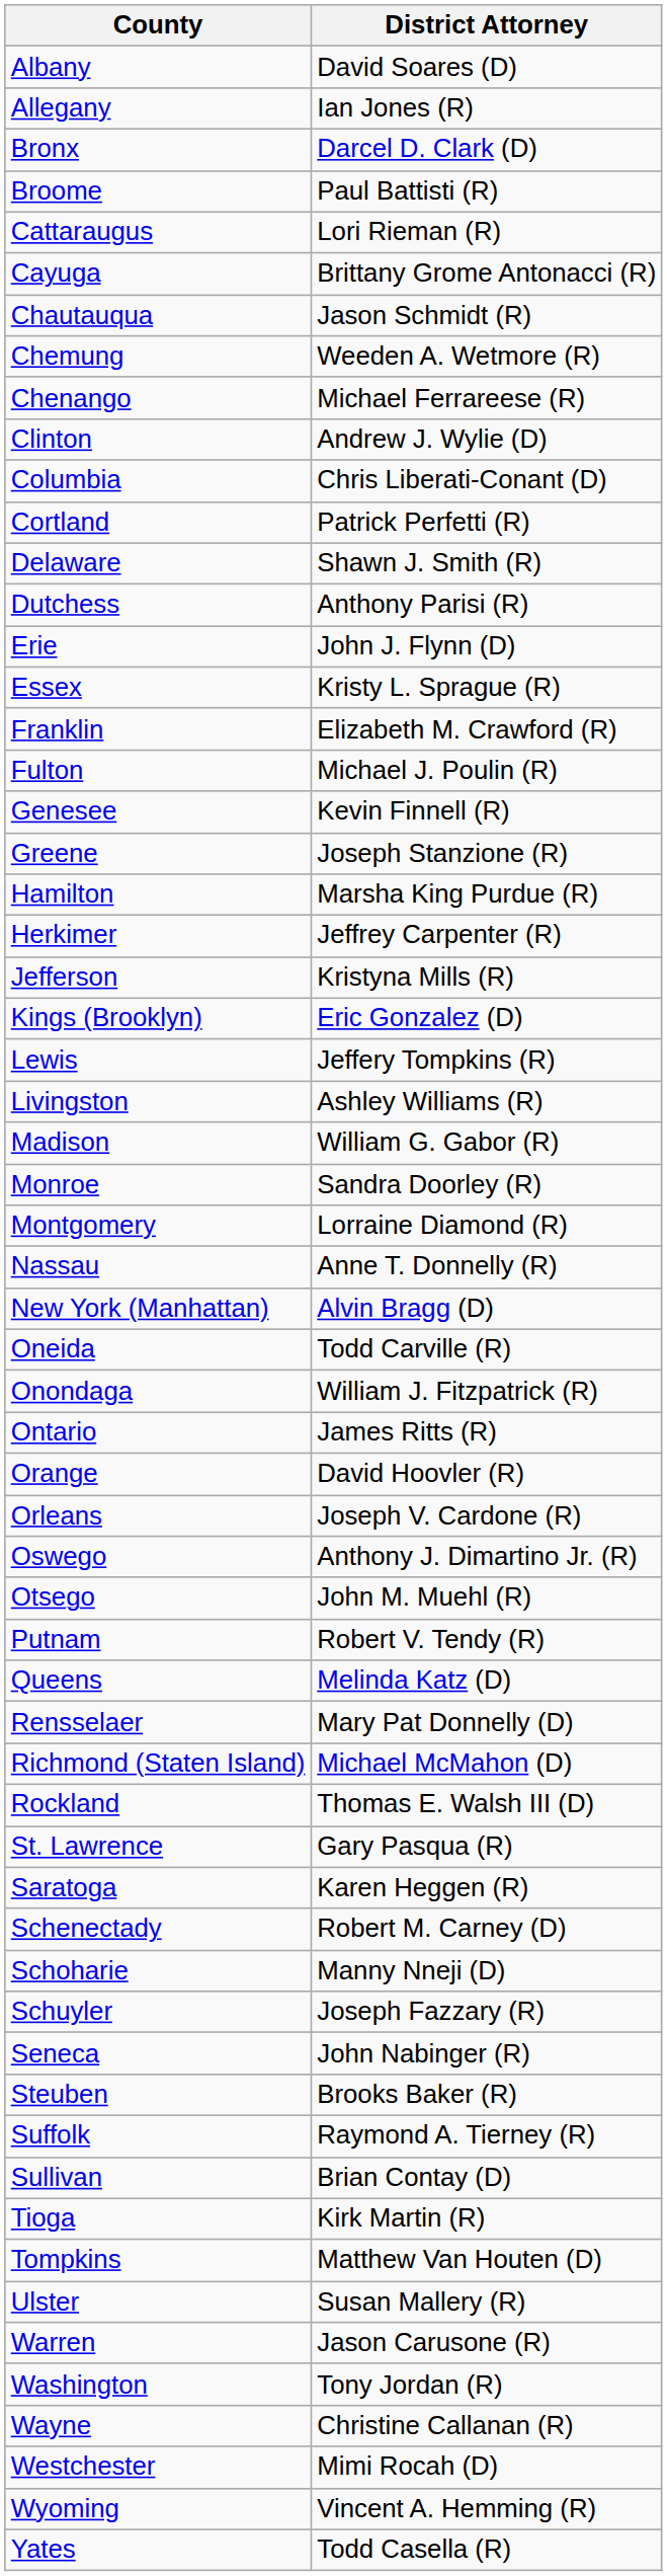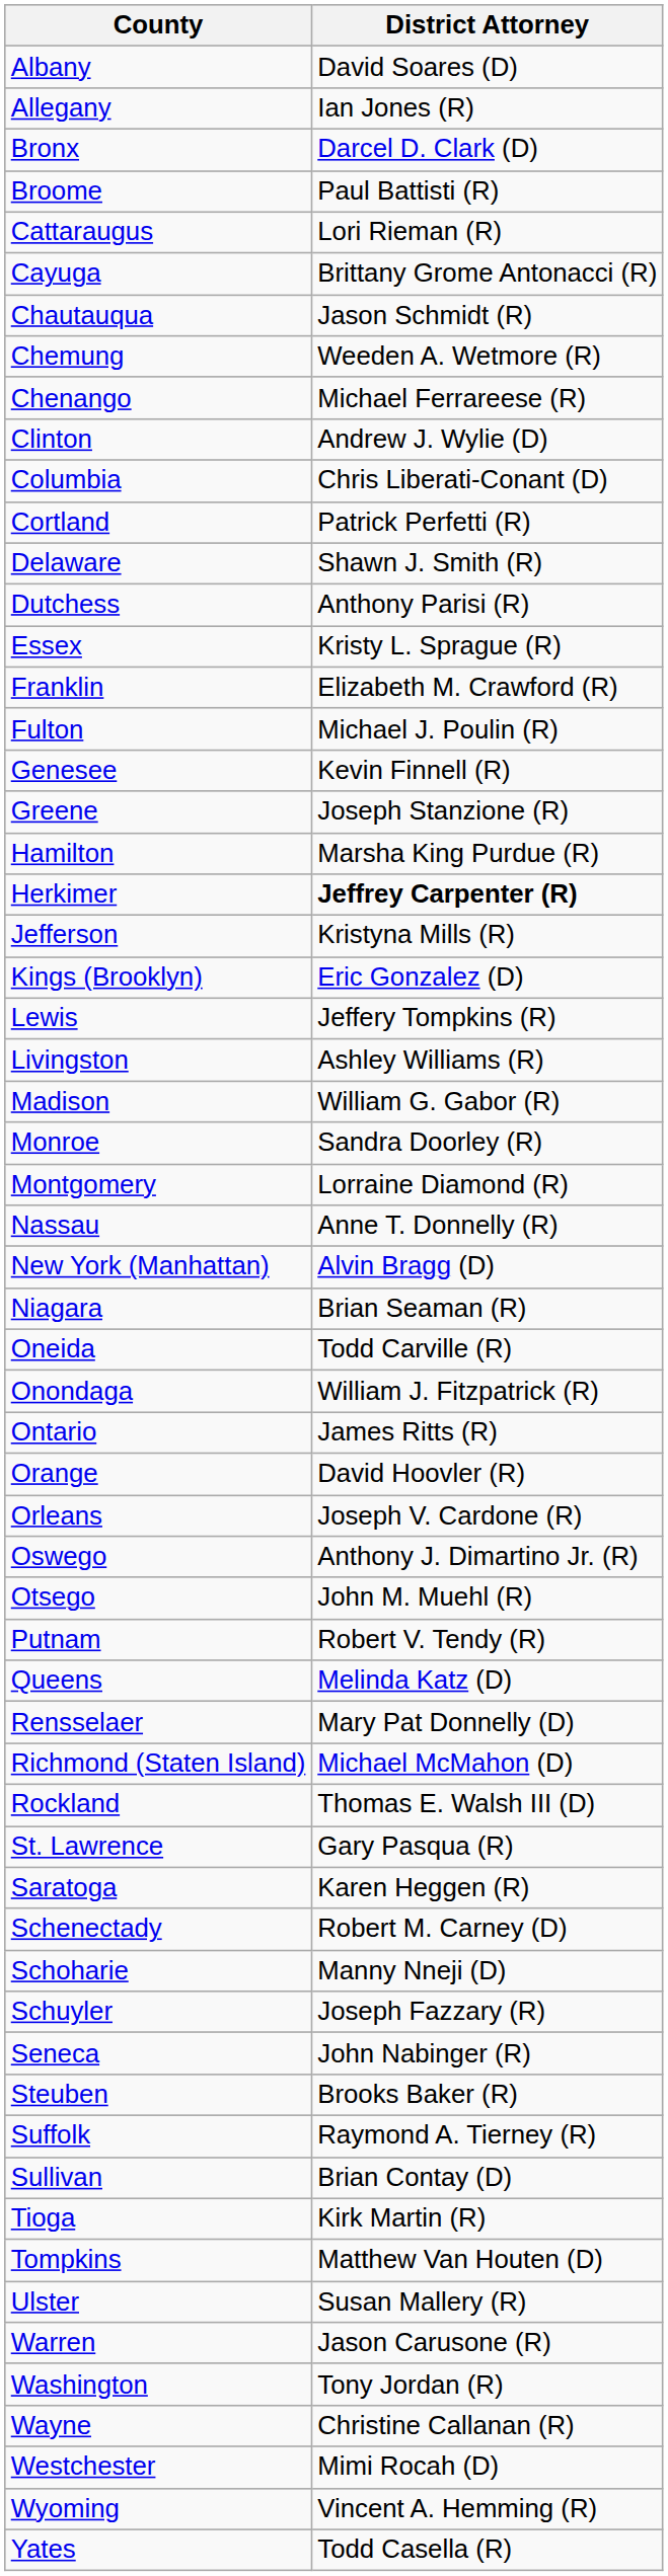- row: Erie | John J. Flynn (D)
Herkimer | District Attorney: normal -> bold
+ row: Niagara | Brian Seaman (R)
